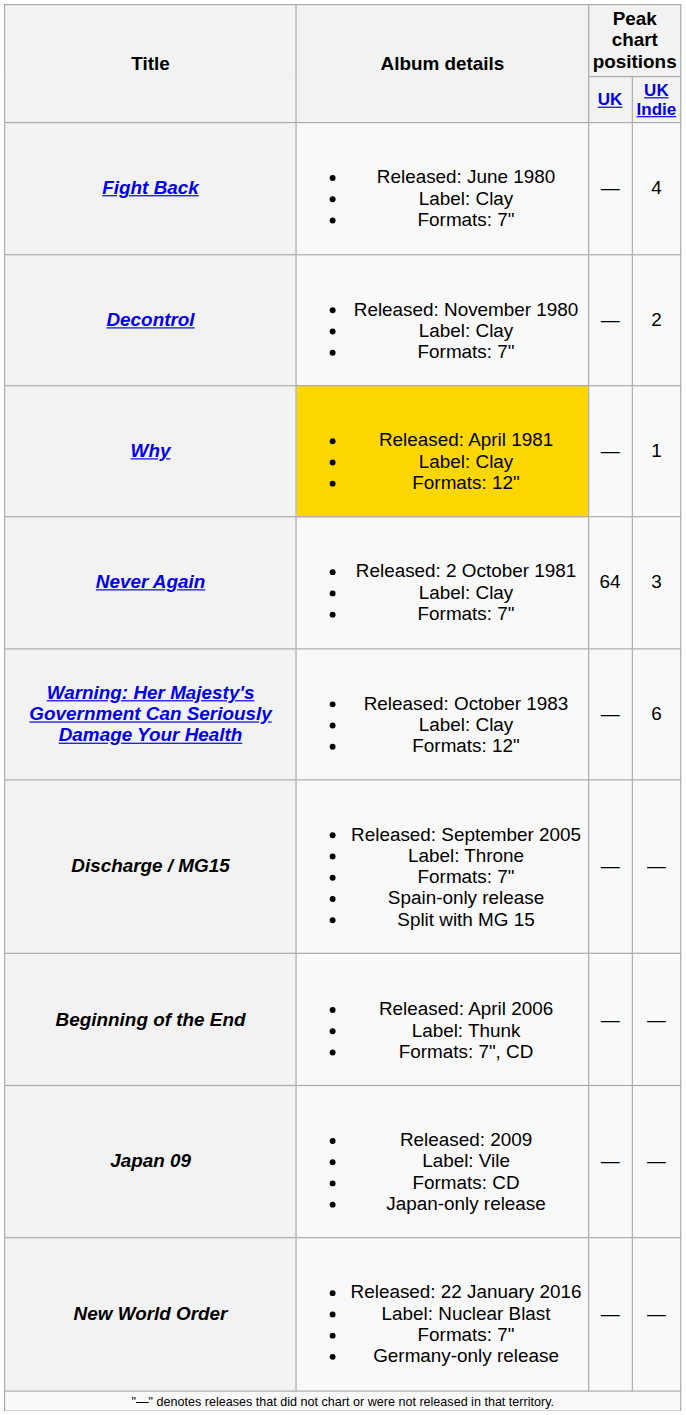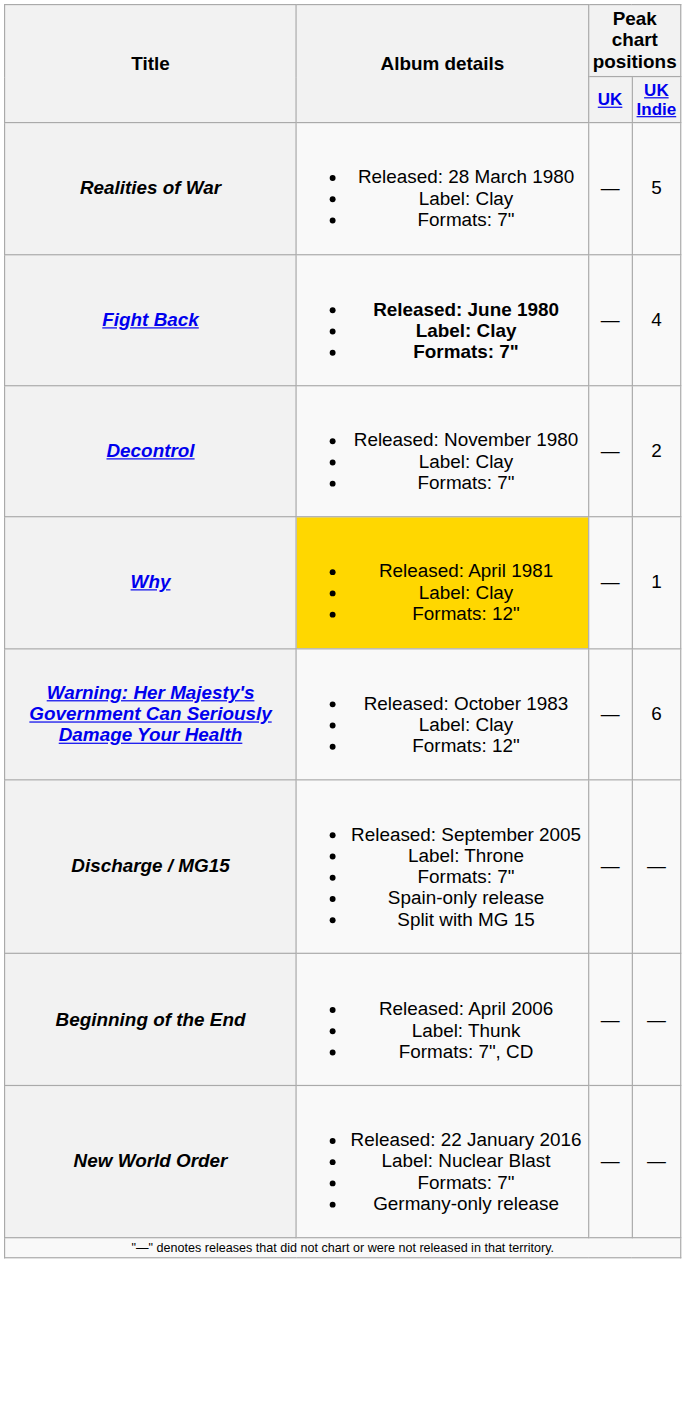+ row: Realities of War | Released: 28 March 1980 Label: Clay Formats: 7" | — | 5
Fight Back | Album details: normal -> bold
- row: Never Again | Released: 2 October 1981 Label: Clay Formats: 7" | 64 | 3
- row: Japan 09 | Released: 2009 Label: Vile Formats: CD Japan-only release | — | —
